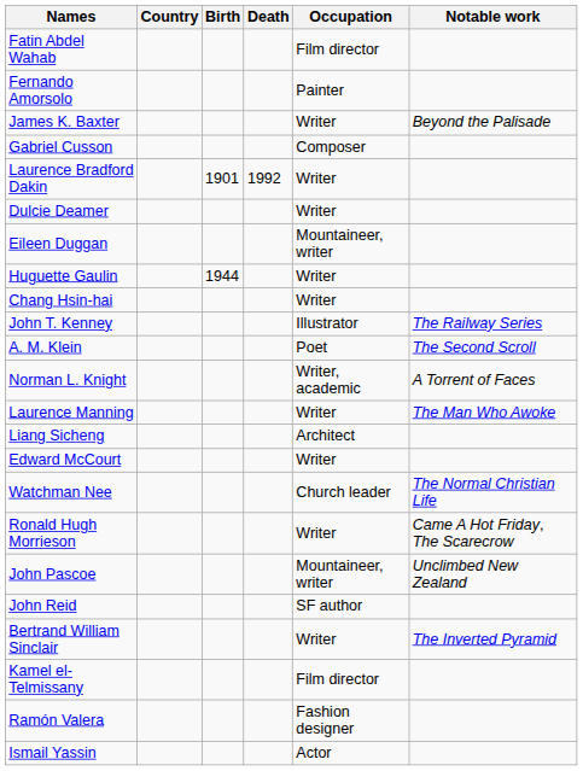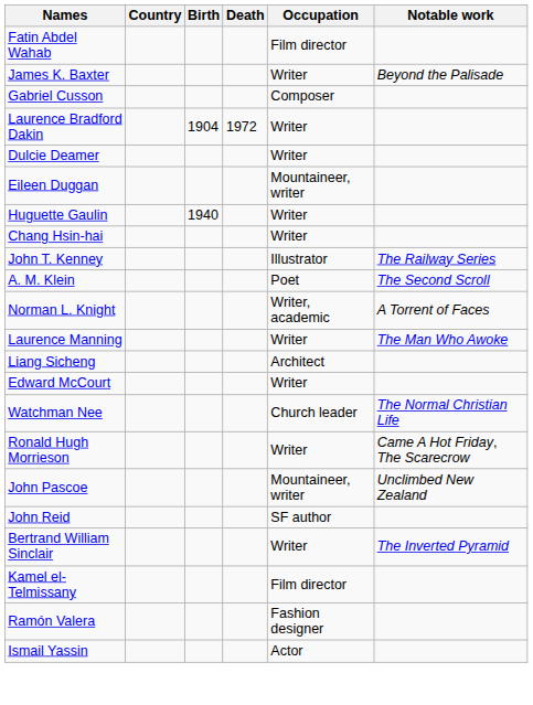- row: Fernando Amorsolo | Painter
Laurence Bradford Dakin | Birth: 1901 -> 1904
Laurence Bradford Dakin | Death: 1992 -> 1972
Huguette Gaulin | Birth: 1944 -> 1940
